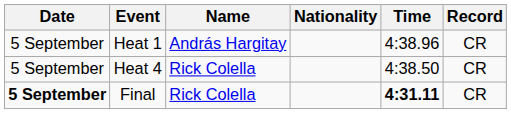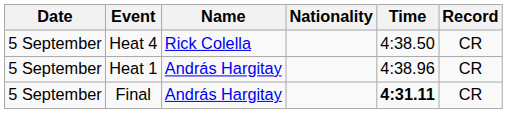rows swapped: Heat 1 <-> Heat 4
Final | Date: bold -> normal
Final | Name: Rick Colella -> András Hargitay
